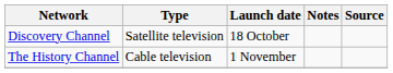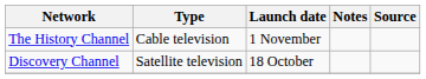rows swapped: Discovery Channel <-> The History Channel
